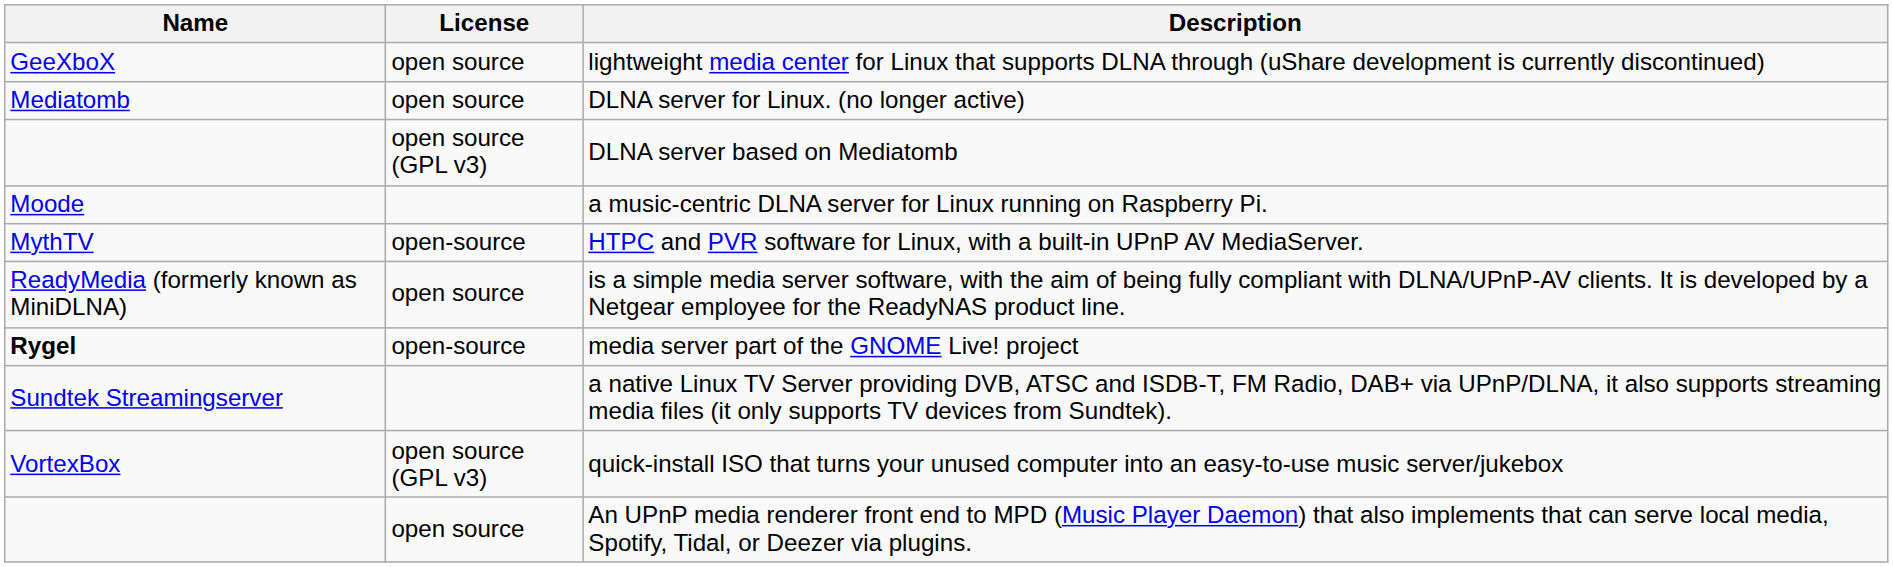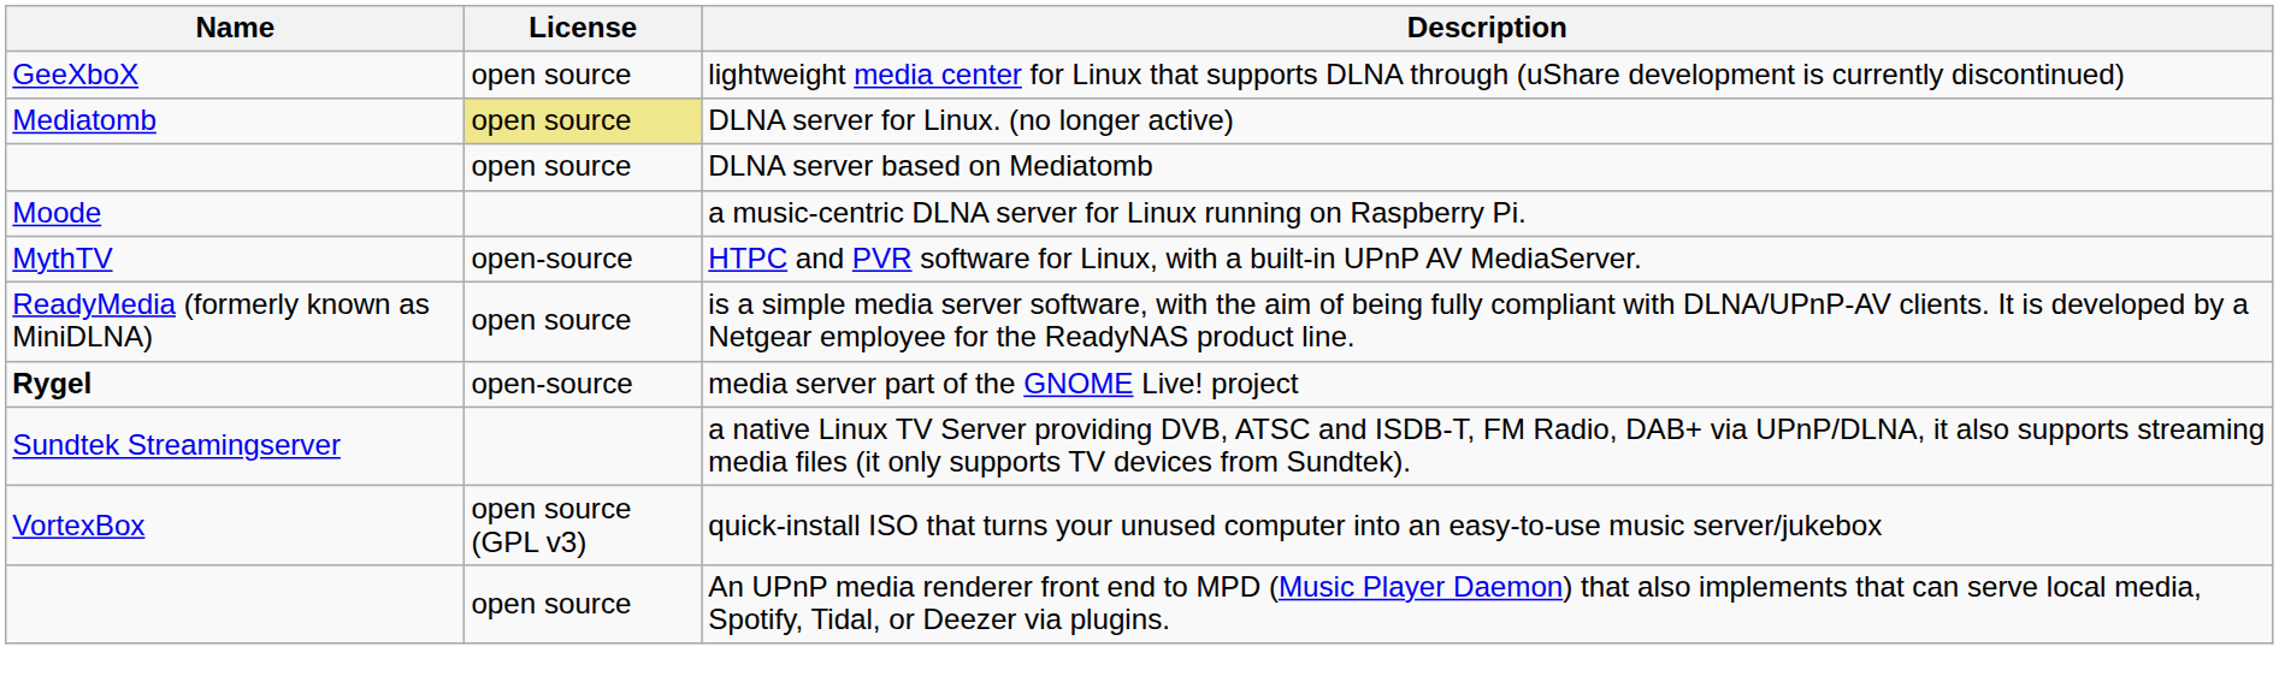DLNA server for Linux. (no longer active) | License: no background -> khaki background
DLNA server based on Mediatomb | License: open source (GPL v3) -> open source
